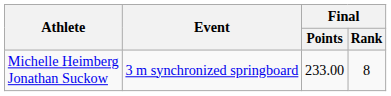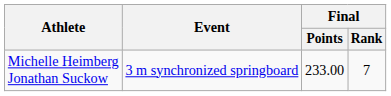Michelle Heimberg Jonathan Suckow | Final / Rank: 8 -> 7
